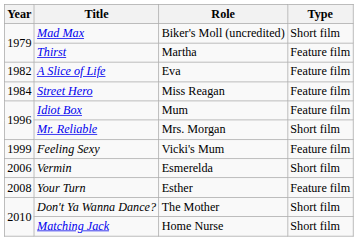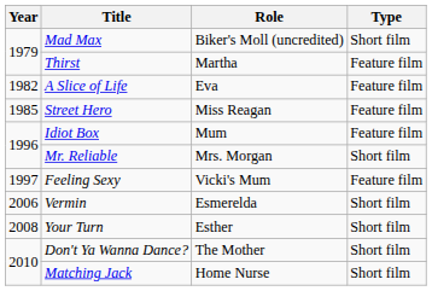Street Hero | Year: 1984 -> 1985
Feeling Sexy | Year: 1999 -> 1997
Your Turn | Type: Feature film -> Short film
